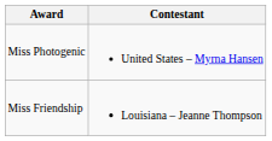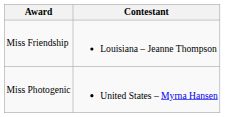rows swapped: Miss Photogenic <-> Miss Friendship
